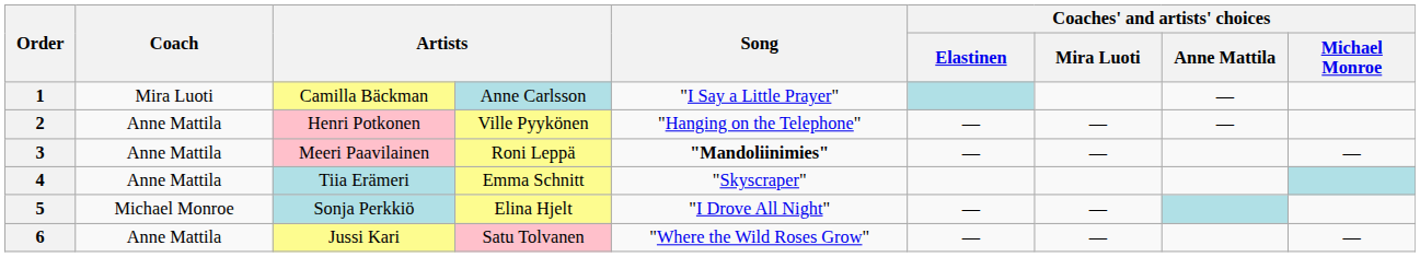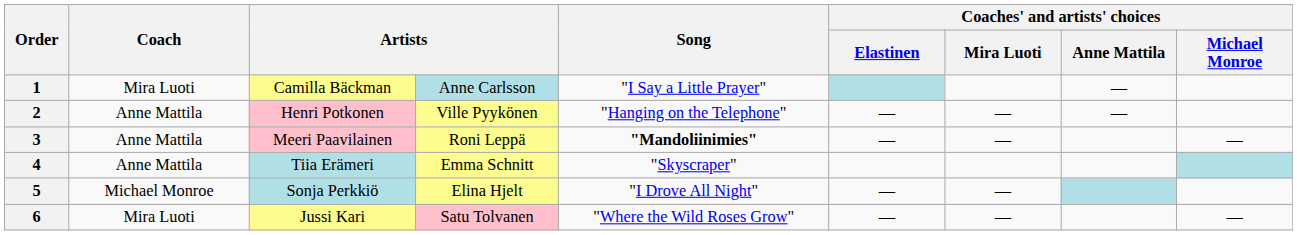6 | Coach: Anne Mattila -> Mira Luoti
